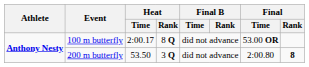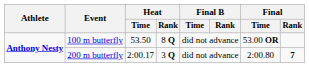100 m butterfly | Heat / Time: 2:00.17 -> 53.50
200 m butterfly | Heat / Time: 53.50 -> 2:00.17
200 m butterfly | Final / Rank: 8 -> 7
